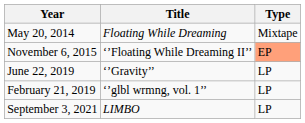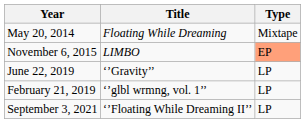November 6, 2015 | Title: ‘’Floating While Dreaming II’’ -> LIMBO
September 3, 2021 | Title: LIMBO -> ‘’Floating While Dreaming II’’
